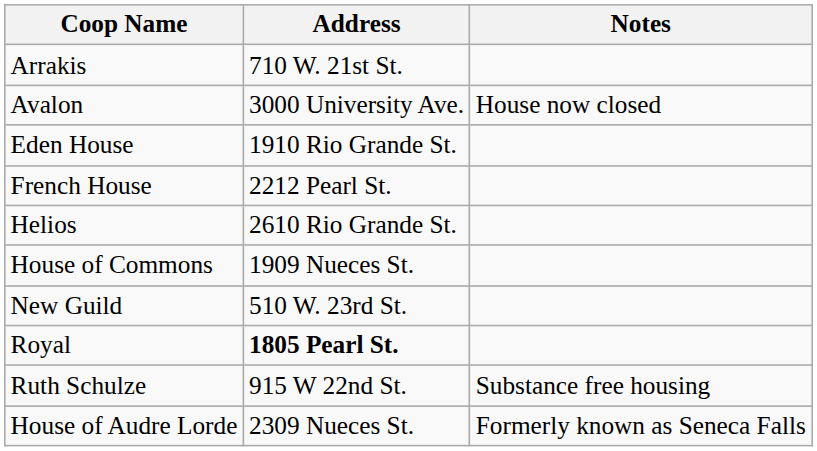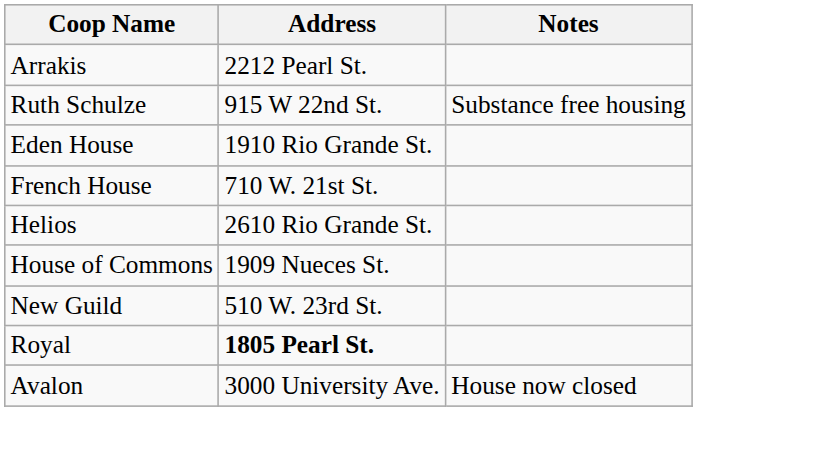Arrakis | Address: 710 W. 21st St. -> 2212 Pearl St.
rows swapped: Avalon <-> Ruth Schulze
French House | Address: 2212 Pearl St. -> 710 W. 21st St.
- row: House of Audre Lorde | 2309 Nueces St. | Formerly known as Seneca Falls
